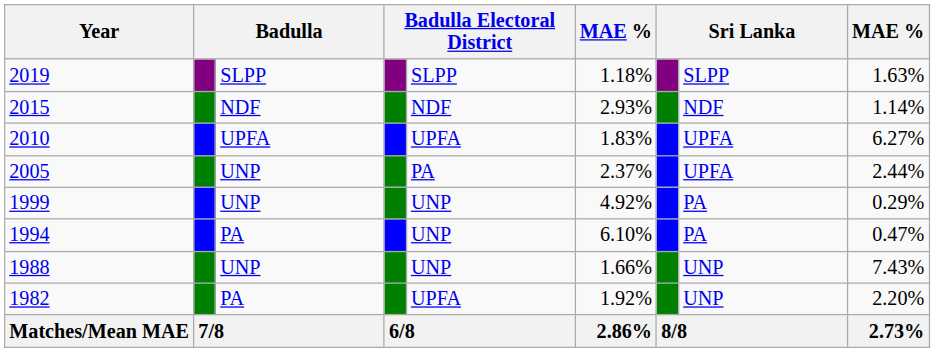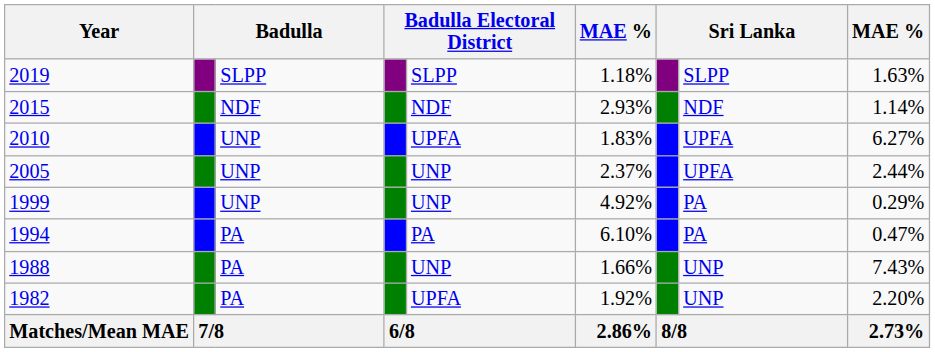2010 | column 3: UPFA -> UNP
2005 | column 5: PA -> UNP
1994 | column 5: UNP -> PA
1988 | column 3: UNP -> PA
